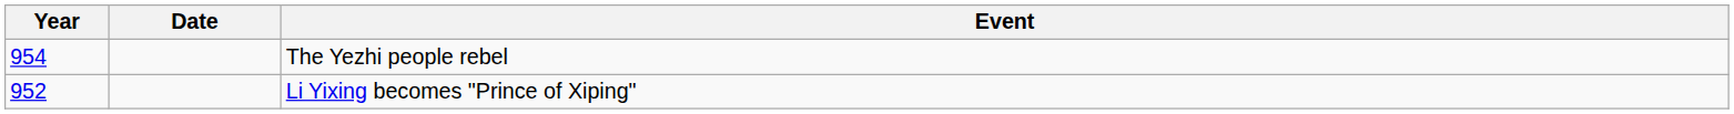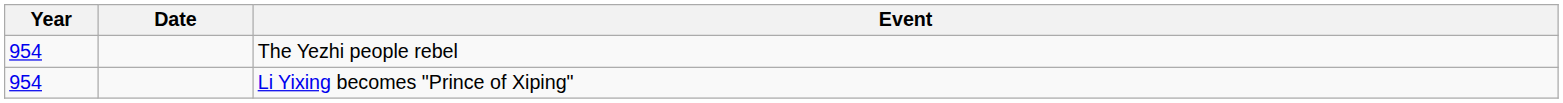Li Yixing becomes "Prince of Xiping" | Year: 952 -> 954
